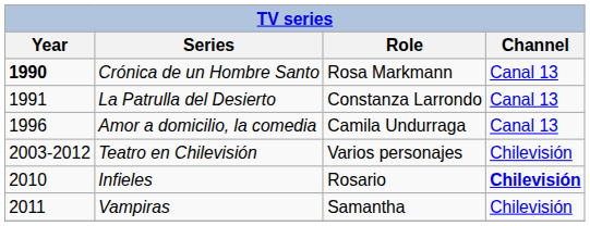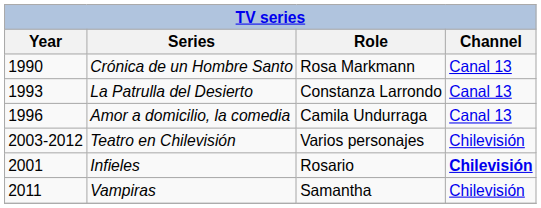Crónica de un Hombre Santo | Year: bold -> normal
La Patrulla del Desierto | Year: 1991 -> 1993
Infieles | Year: 2010 -> 2001
